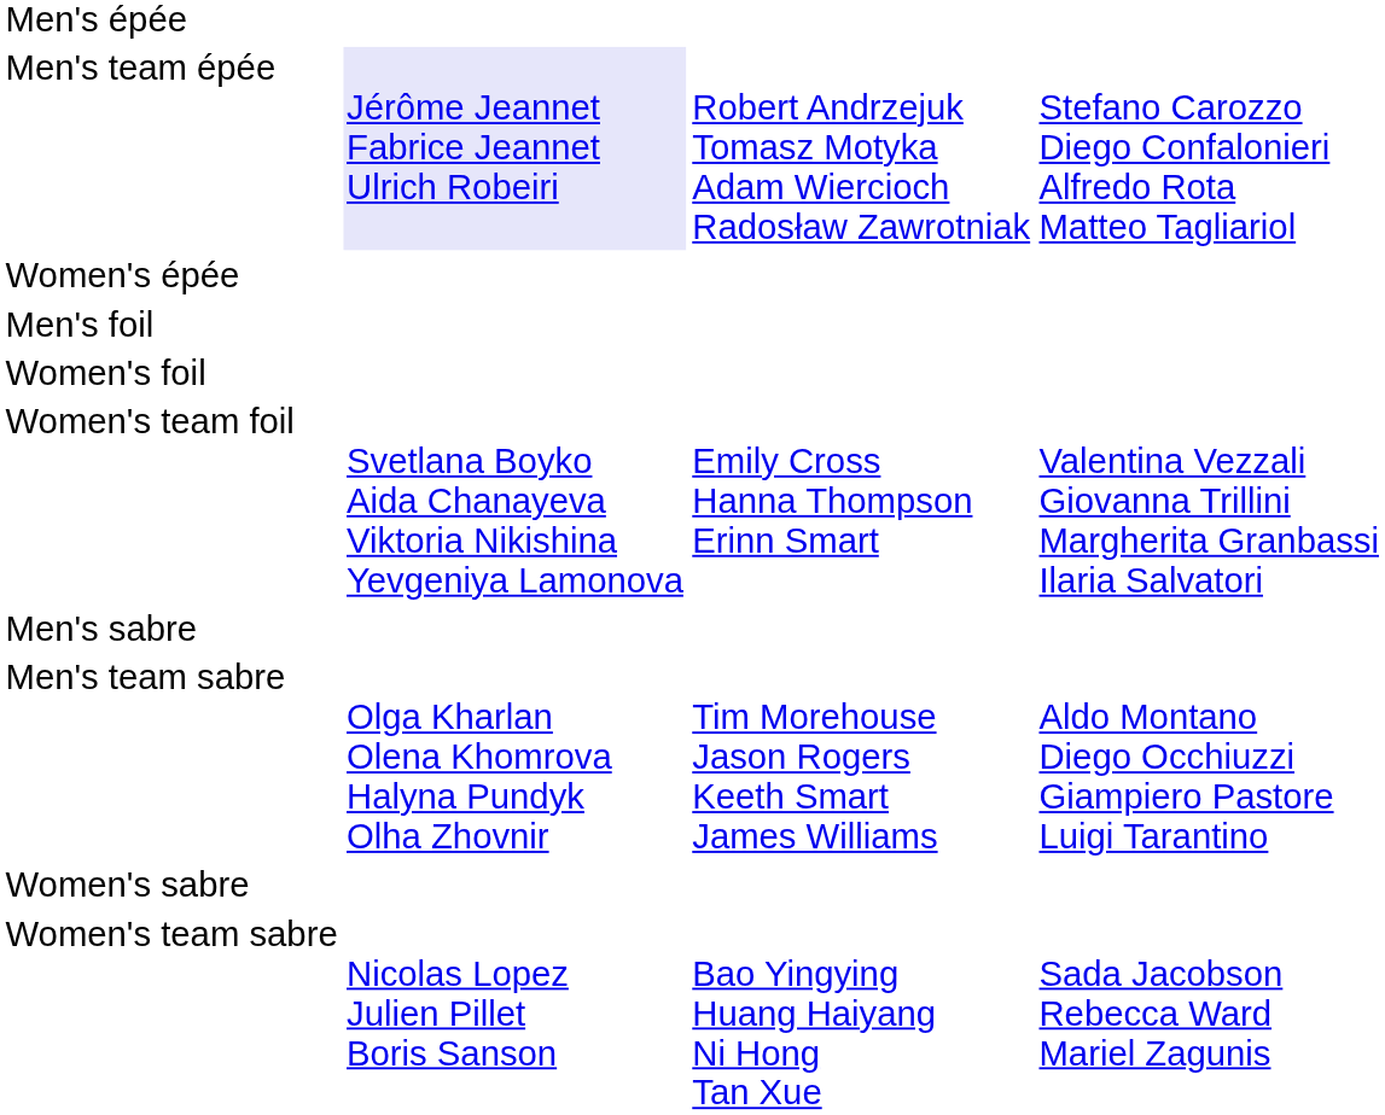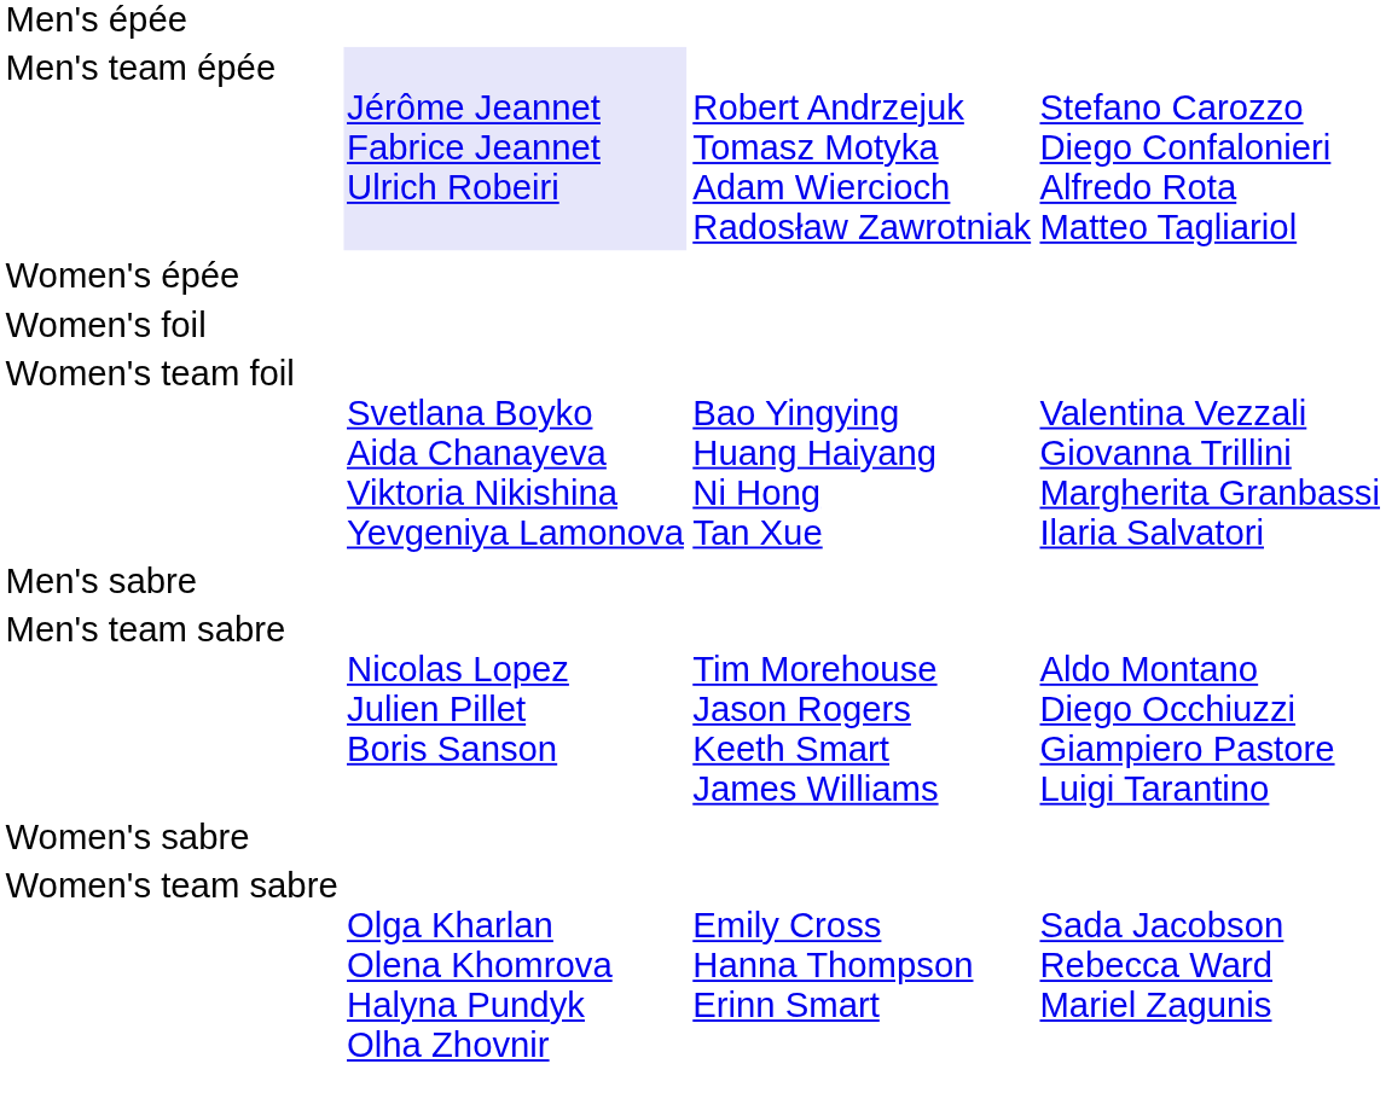- row: Men's foil
Women's team foil | column 3: Emily Cross Hanna Thompson Erinn Smart -> Bao Yingying Huang Haiyang Ni Hong Tan Xue
Men's team sabre | column 2: Olga Kharlan Olena Khomrova Halyna Pundyk Olha Zhovnir -> Nicolas Lopez Julien Pillet Boris Sanson
Women's team sabre | column 2: Nicolas Lopez Julien Pillet Boris Sanson -> Olga Kharlan Olena Khomrova Halyna Pundyk Olha Zhovnir
Women's team sabre | column 3: Bao Yingying Huang Haiyang Ni Hong Tan Xue -> Emily Cross Hanna Thompson Erinn Smart
